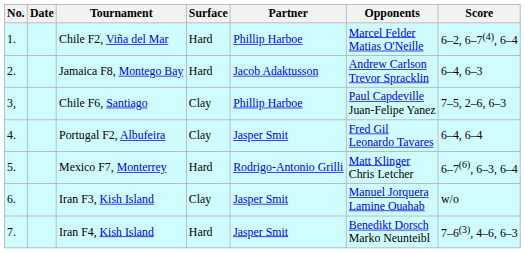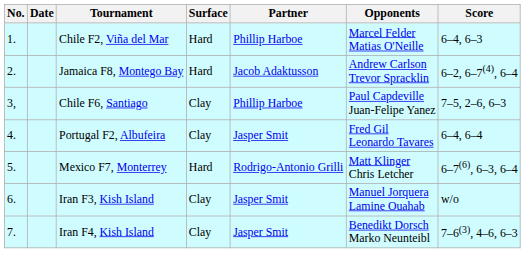Chile F2, Viña del Mar | Score: 6–2, 6–7(4), 6–4 -> 6–4, 6–3
Jamaica F8, Montego Bay | Score: 6–4, 6–3 -> 6–2, 6–7(4), 6–4
Iran F4, Kish Island | Surface: Hard -> Clay
